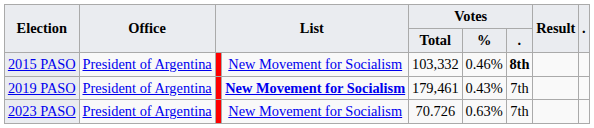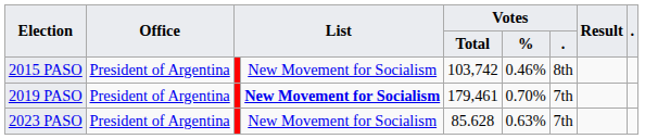2015 PASO | Votes / Total: 103,332 -> 103,742
2015 PASO | Votes / .: bold -> normal
2019 PASO | Votes / %: 0.43% -> 0.70%
2023 PASO | Votes / Total: 70.726 -> 85.628
